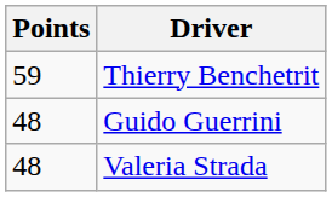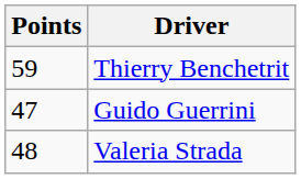Guido Guerrini | Points: 48 -> 47
